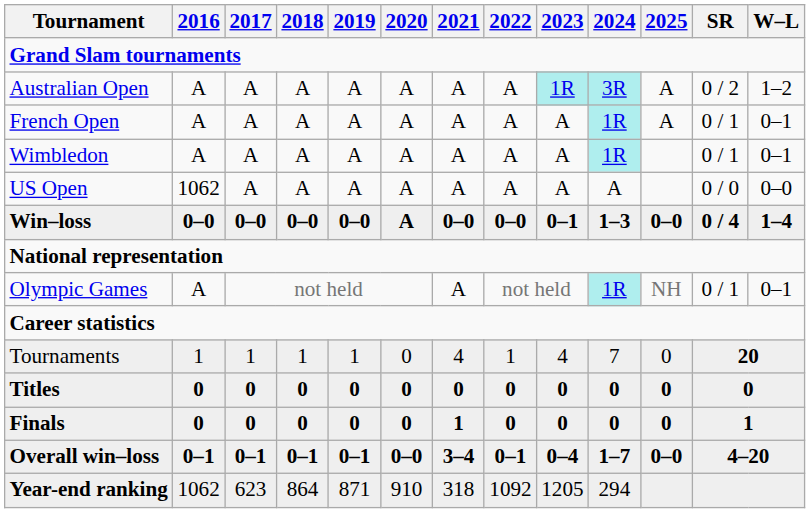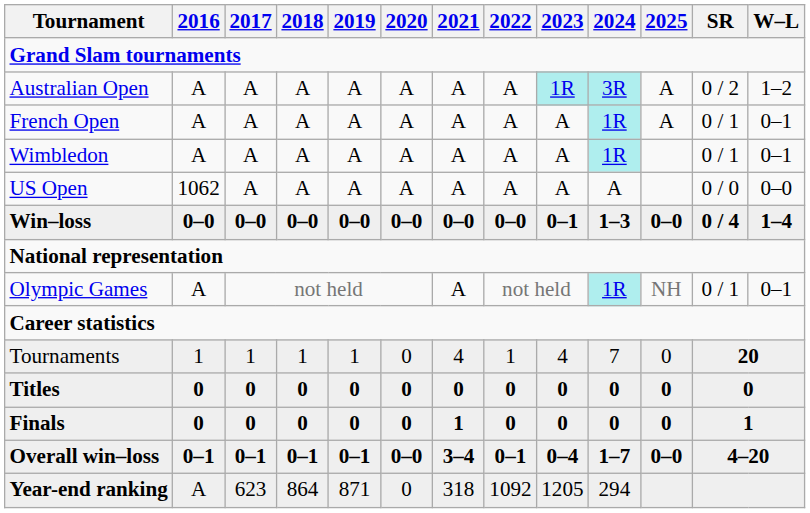Win–loss | 2020: A -> 0–0
Year-end ranking | 2016: 1062 -> A
Year-end ranking | 2020: 910 -> 0
